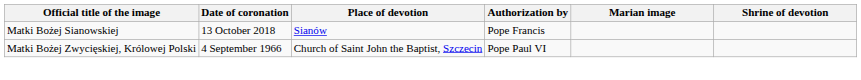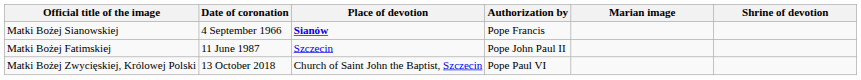Matki Bożej Sianowskiej | Date of coronation: 13 October 2018 -> 4 September 1966
Matki Bożej Sianowskiej | Place of devotion: normal -> bold
+ row: Matki Bożej Fatimskiej | 11 June 1987 | Szczecin | Pope John Paul II
Matki Bożej Zwycięskiej, Królowej Polski | Date of coronation: 4 September 1966 -> 13 October 2018
